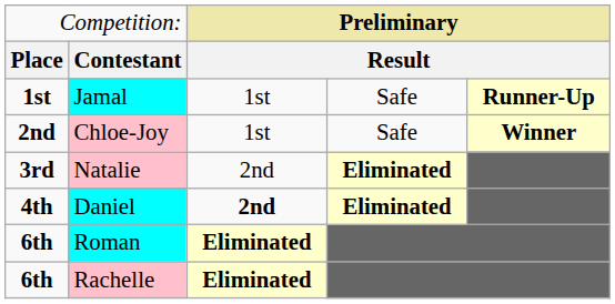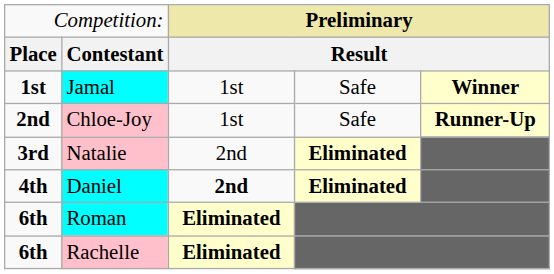Jamal | column 5: Runner-Up -> Winner
Chloe-Joy | column 5: Winner -> Runner-Up
